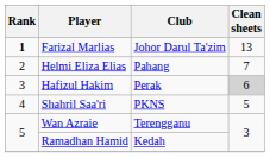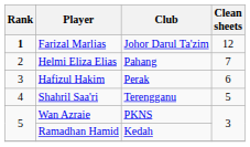Farizal Marlias | Clean sheets: 13 -> 12
Hafizul Hakim | Clean sheets: lightgrey background -> no background
Shahril Saa'ri | Club: PKNS -> Terengganu
Wan Azraie | Club: Terengganu -> PKNS
